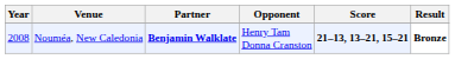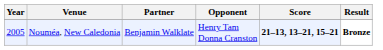Nouméa, New Caledonia | Year: 2008 -> 2005
Nouméa, New Caledonia | Partner: bold -> normal
